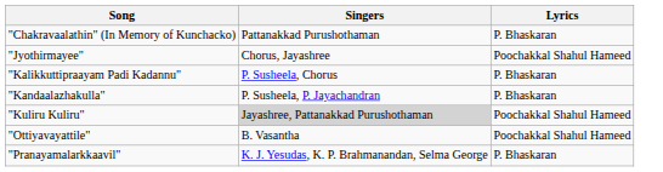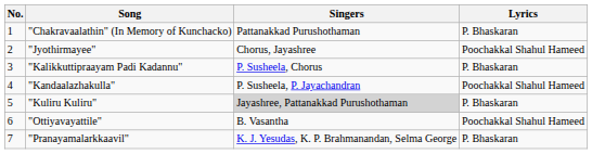+ column: No. | 1 | 2 | 3 | 4 | 5 | 6 | 7
"Kandaalazhakulla" | Lyrics: P. Bhaskaran -> Poochakkal Shahul Hameed
"Kuliru Kuliru" | Lyrics: Poochakkal Shahul Hameed -> P. Bhaskaran
